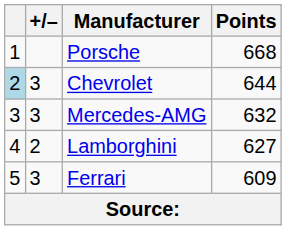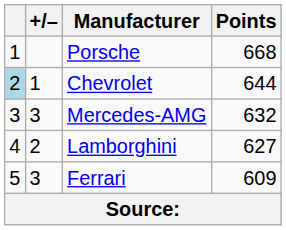Chevrolet | +/–: 3 -> 1
